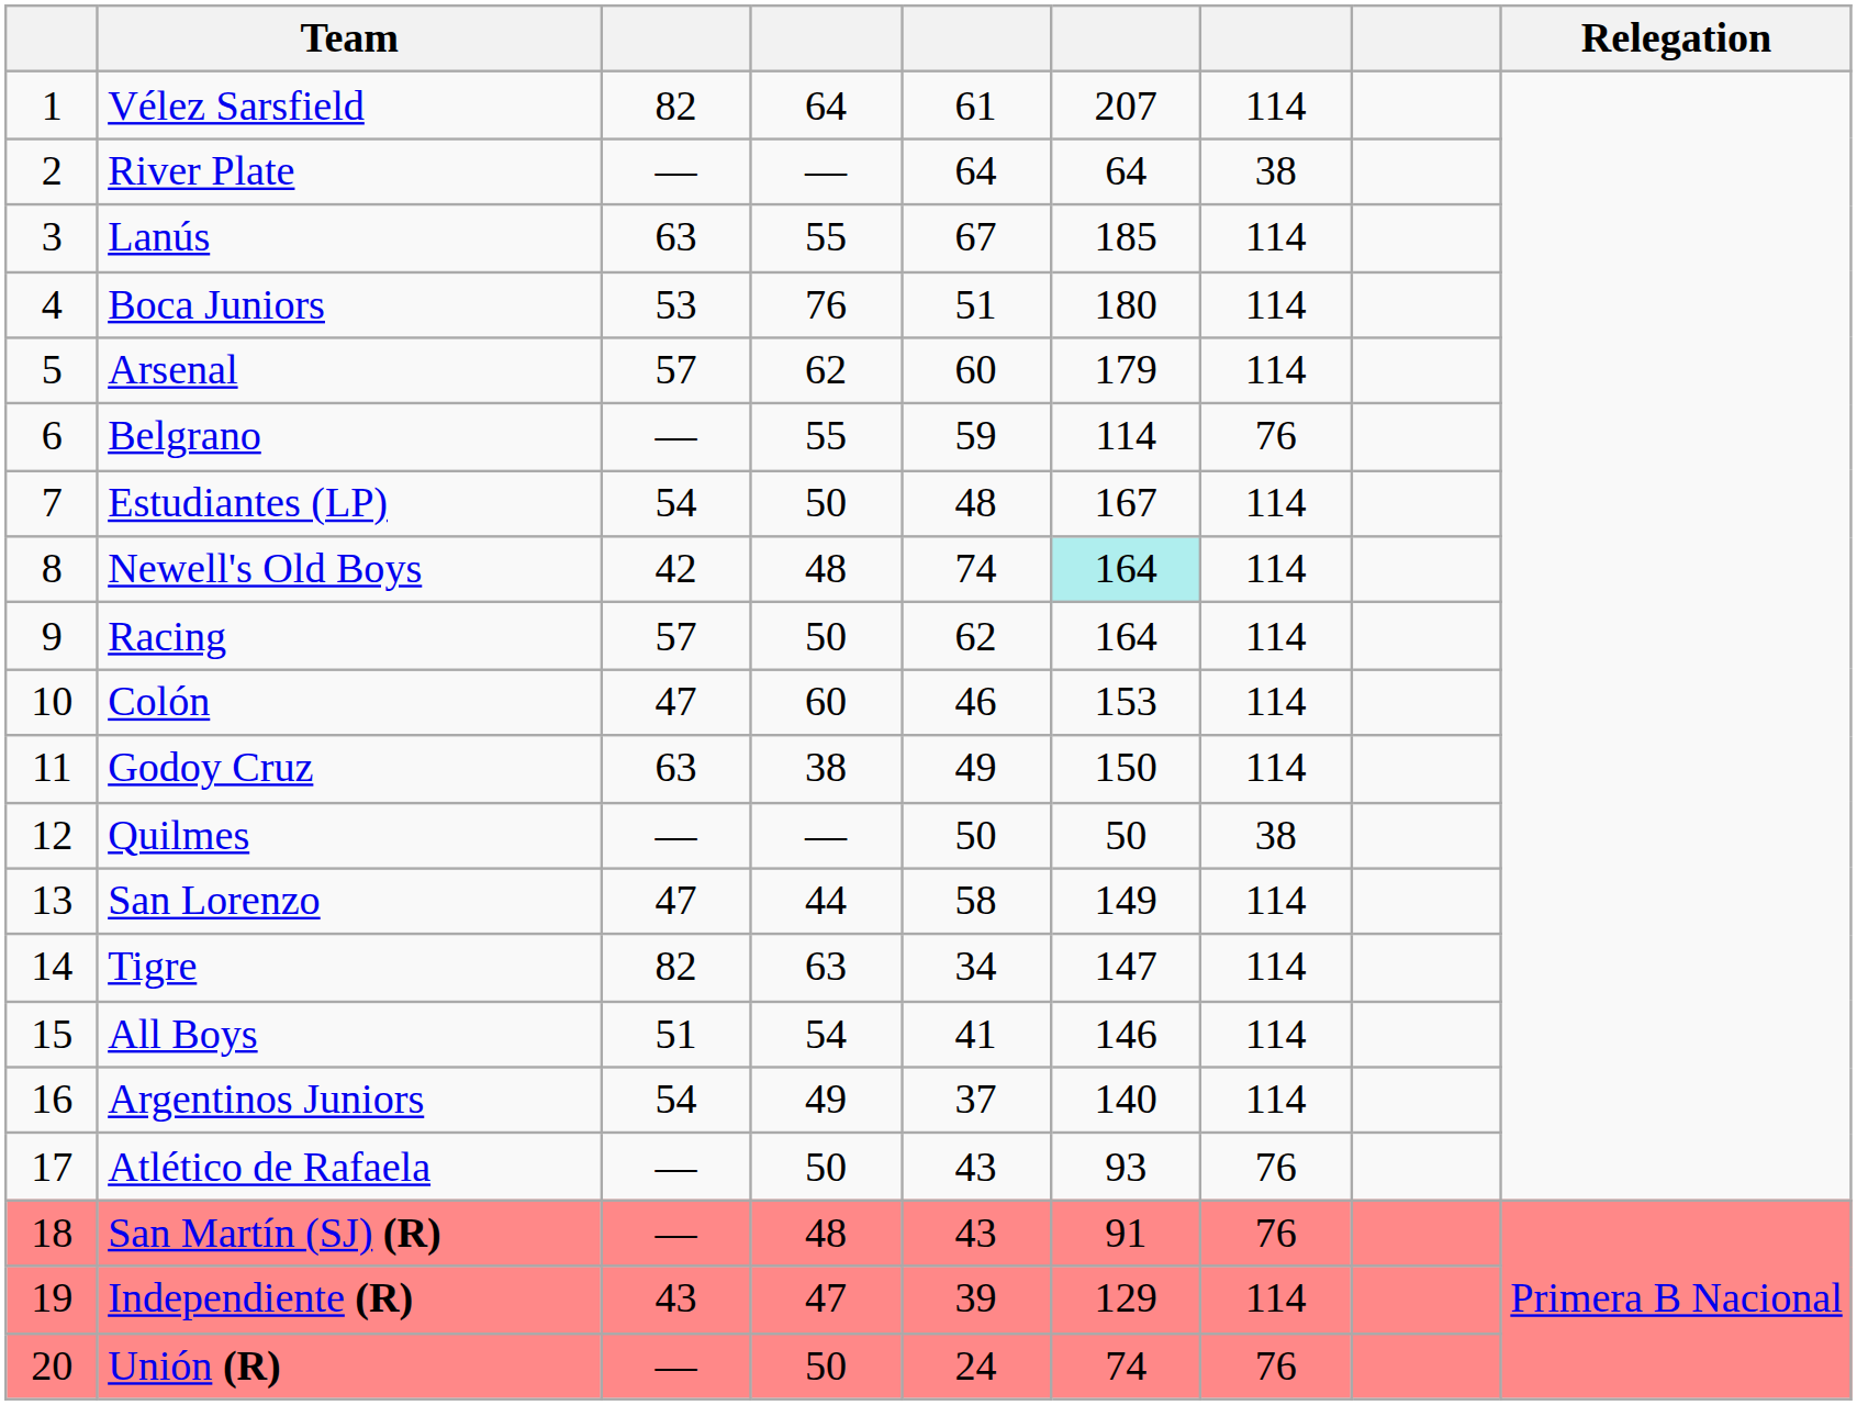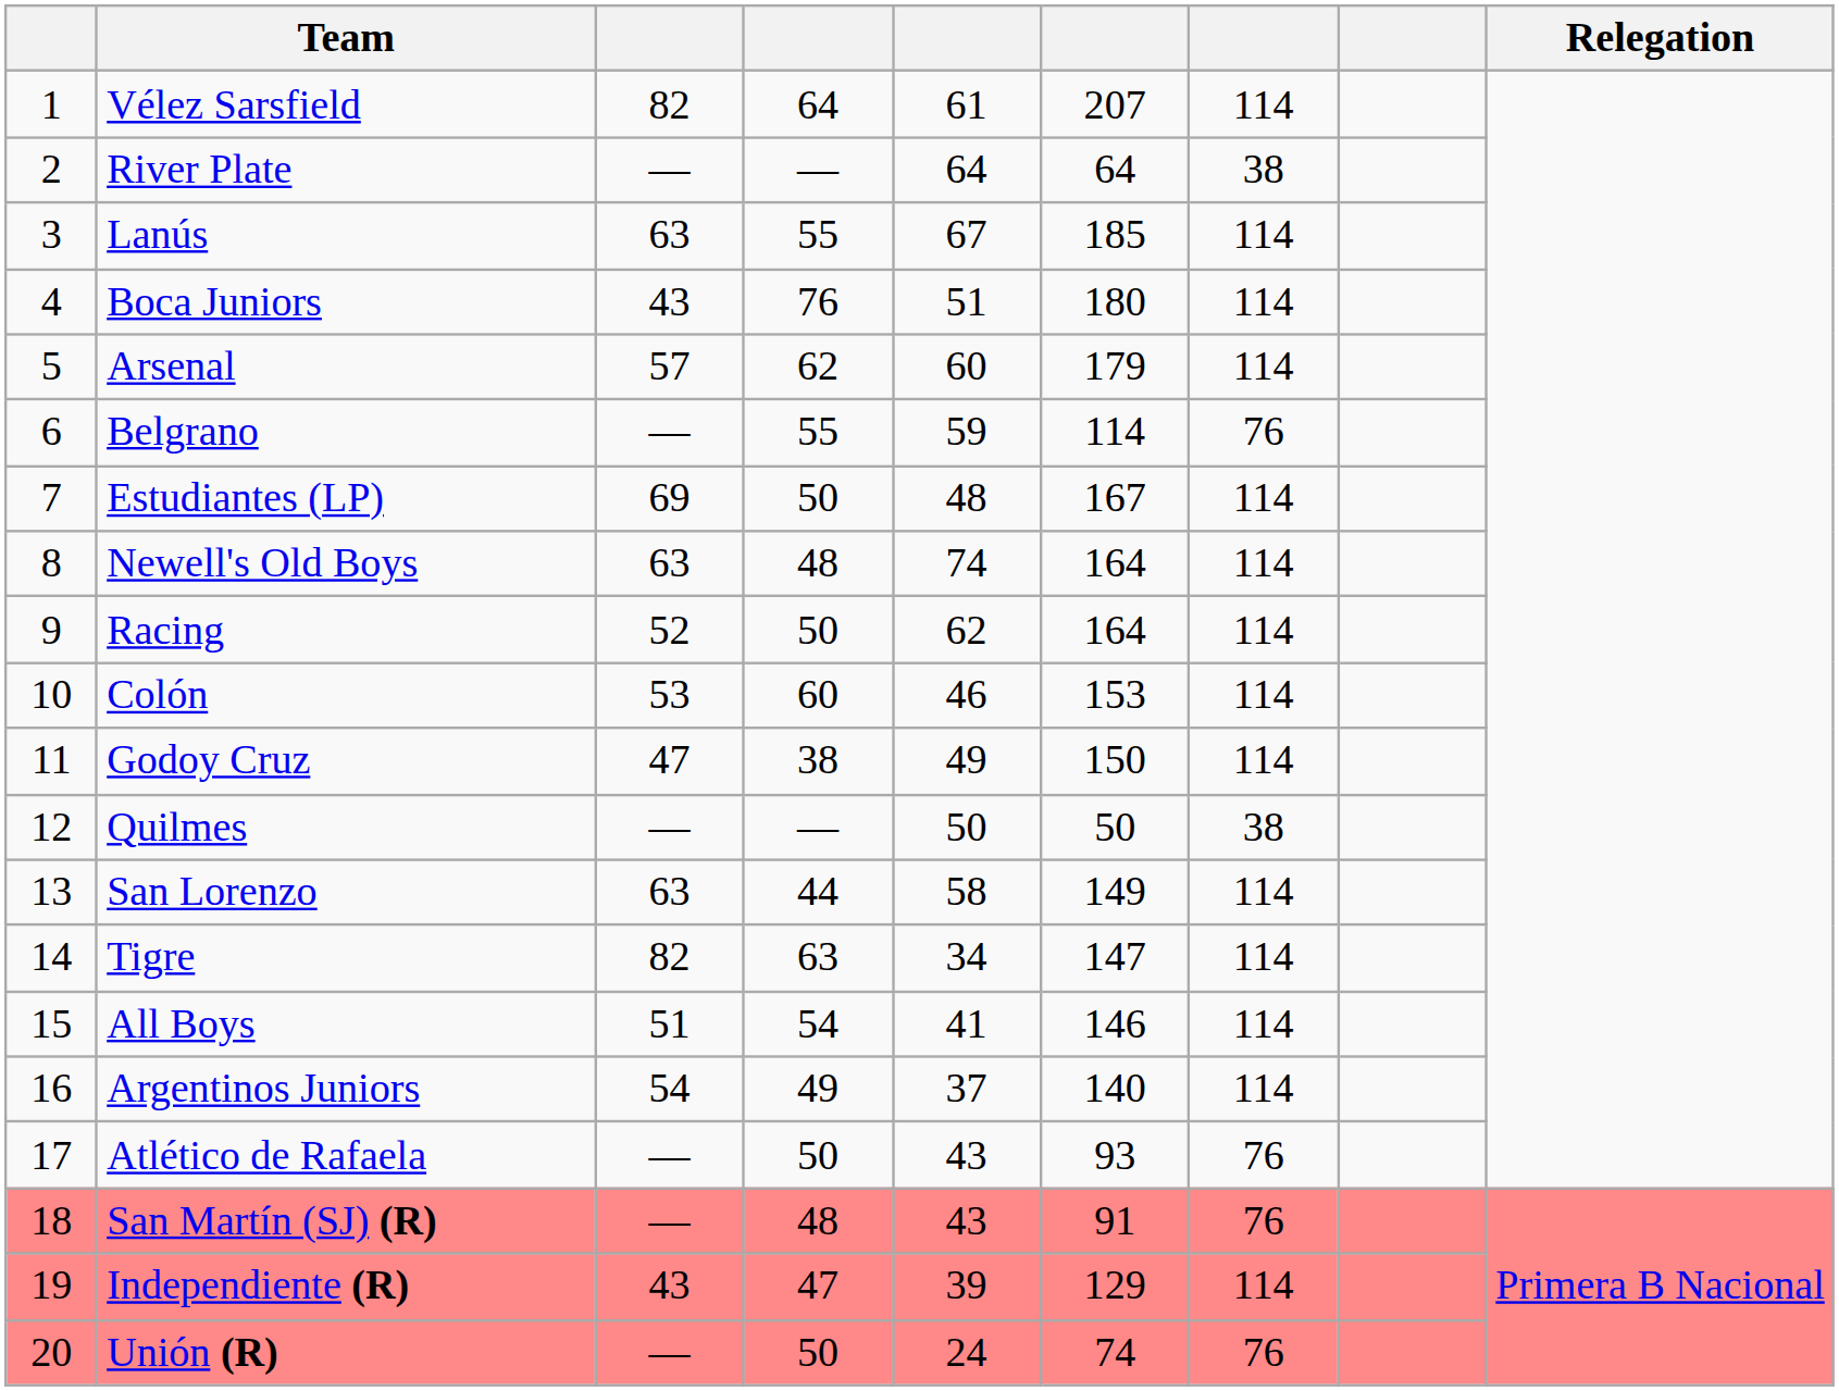Boca Juniors | column 3: 53 -> 43
Estudiantes (LP) | column 3: 54 -> 69
Newell's Old Boys | column 3: 42 -> 63
Newell's Old Boys | column 6: paleturquoise background -> no background
Racing | column 3: 57 -> 52
Colón | column 3: 47 -> 53
Godoy Cruz | column 3: 63 -> 47
San Lorenzo | column 3: 47 -> 63
